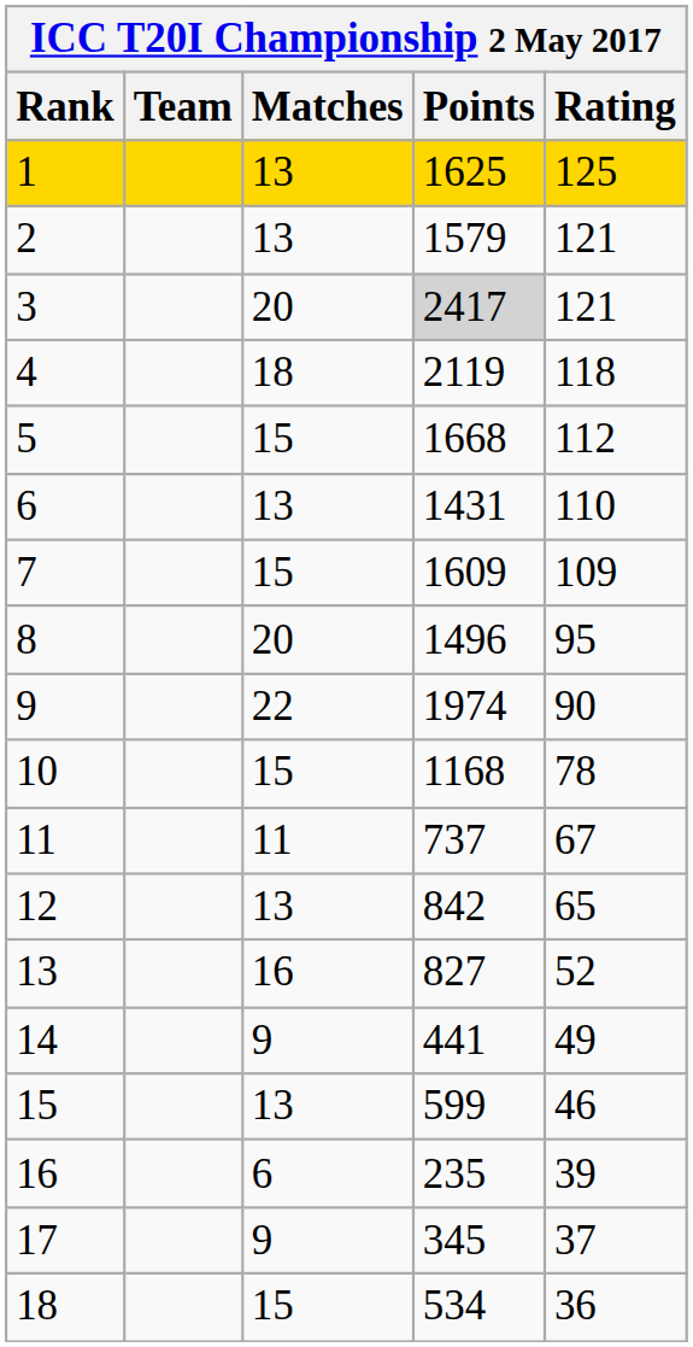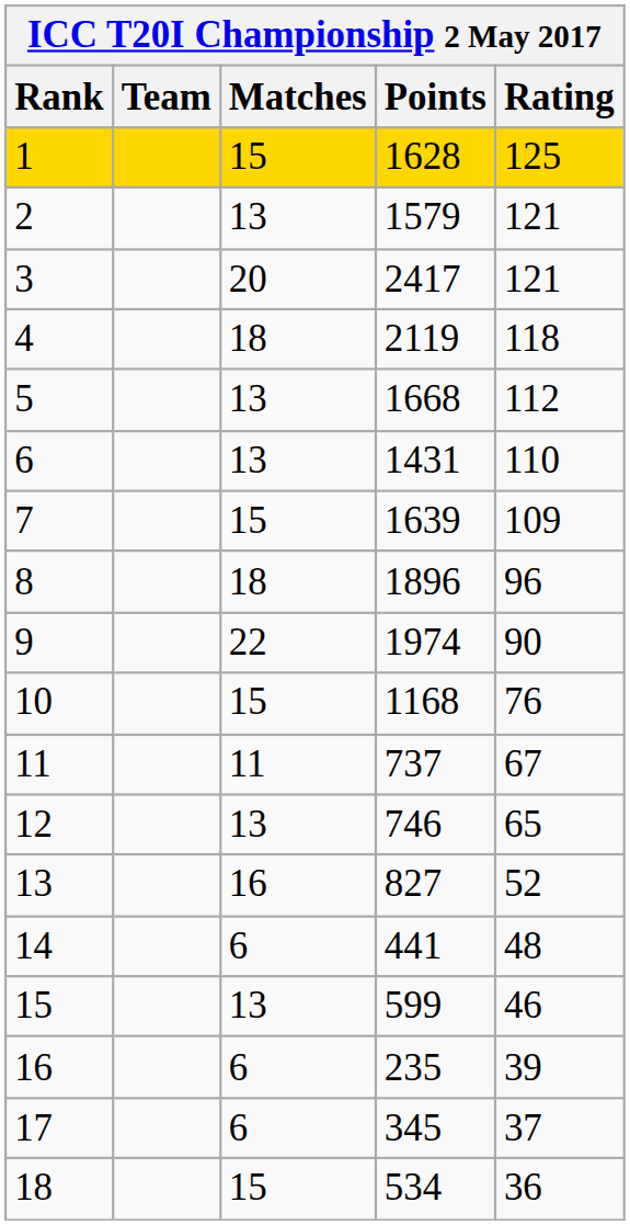1 | Matches: 13 -> 15
1 | Points: 1625 -> 1628
3 | Points: lightgrey background -> no background
5 | Matches: 15 -> 13
7 | Points: 1609 -> 1639
8 | Matches: 20 -> 18
8 | Points: 1496 -> 1896
8 | Rating: 95 -> 96
10 | Rating: 78 -> 76
12 | Points: 842 -> 746
14 | Matches: 9 -> 6
14 | Rating: 49 -> 48
17 | Matches: 9 -> 6
